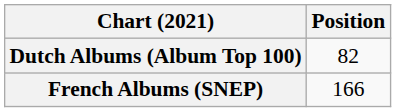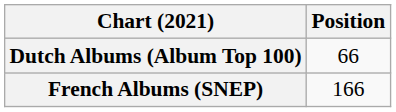Dutch Albums (Album Top 100) | Position: 82 -> 66
